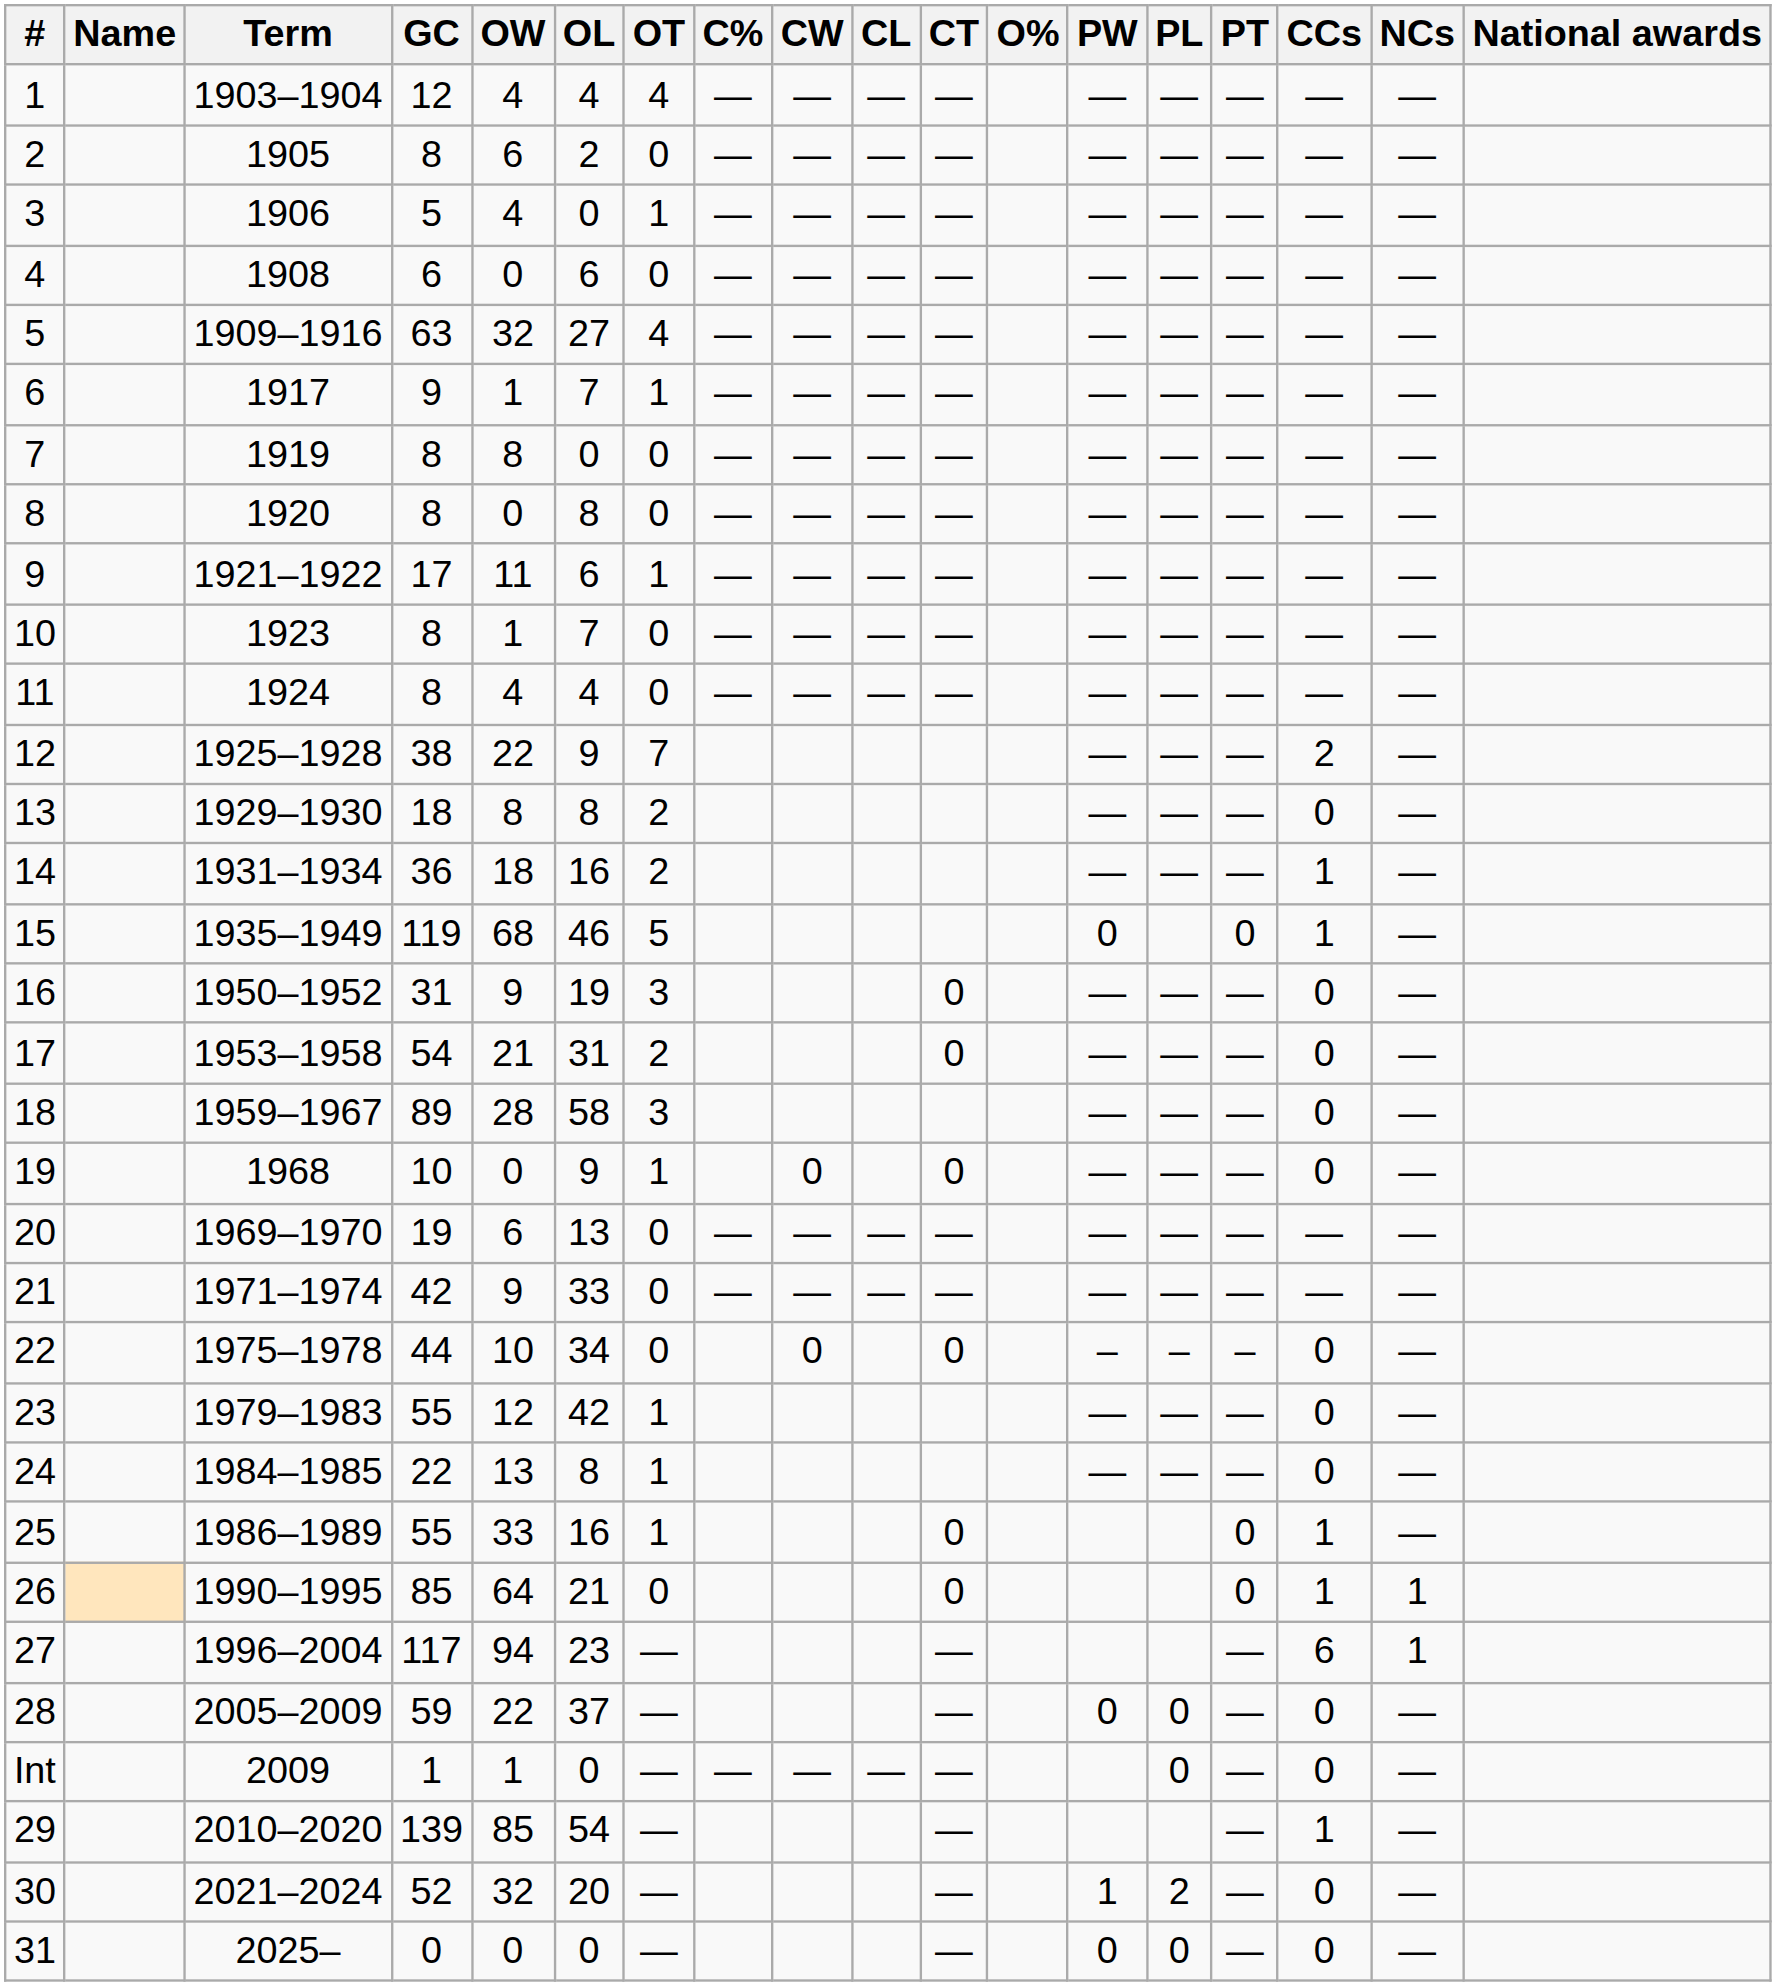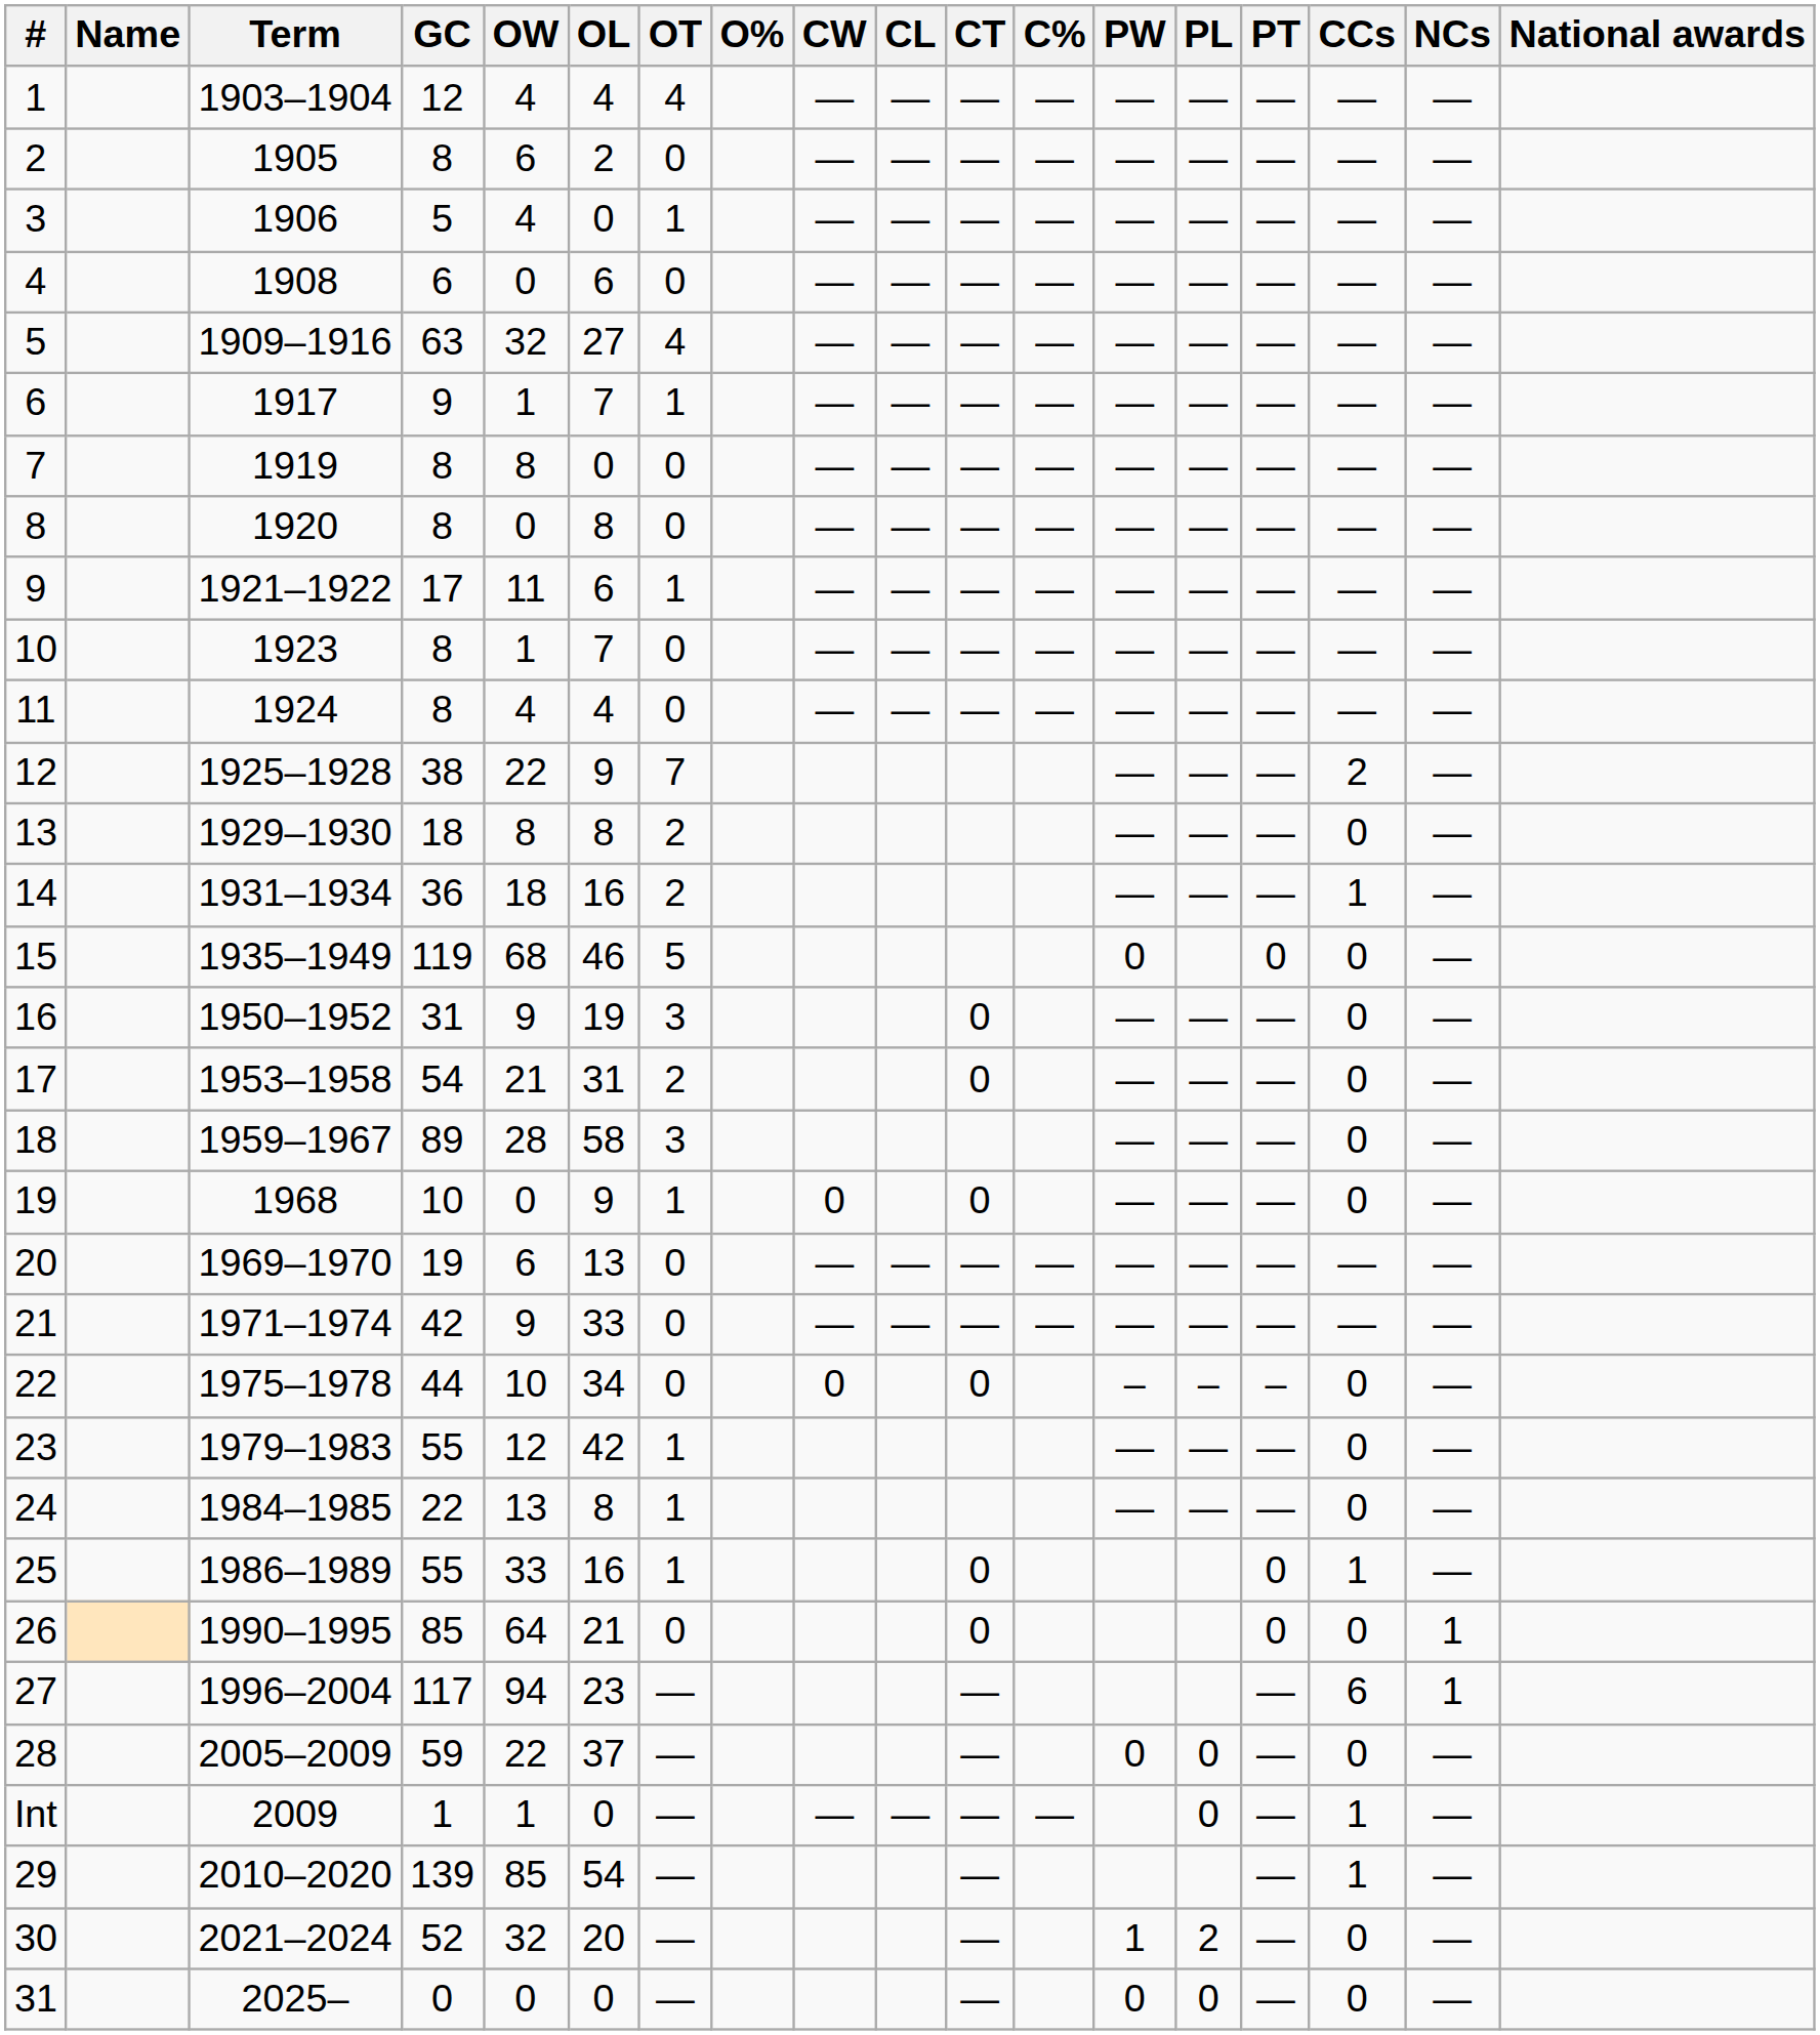columns swapped: O% <-> C%
15 | CCs: 1 -> 0
26 | CCs: 1 -> 0
Int | CCs: 0 -> 1
